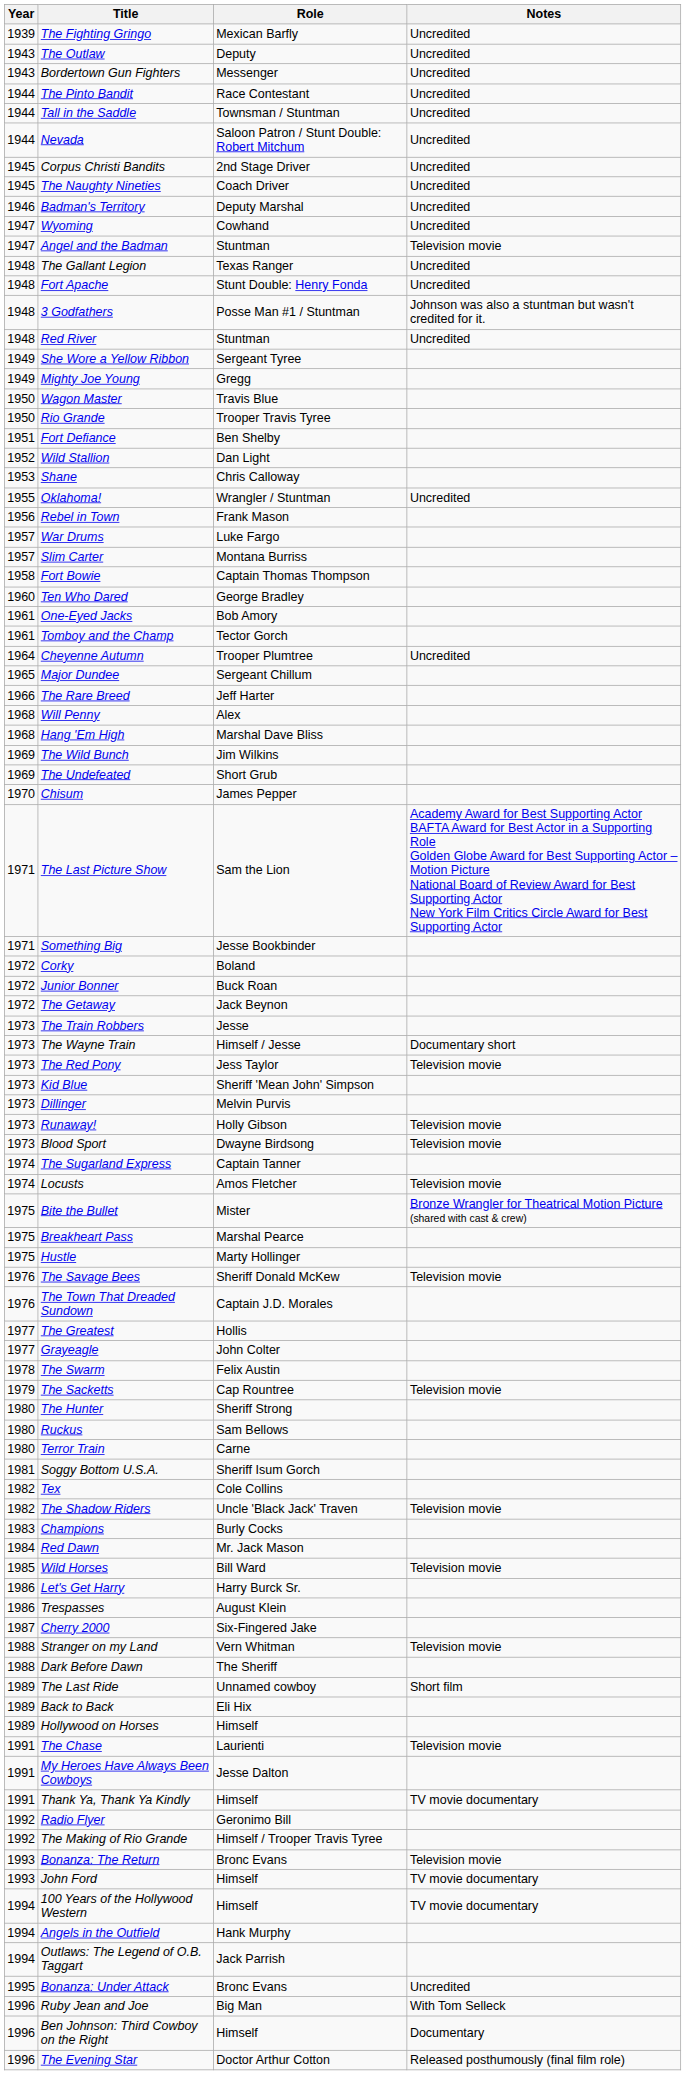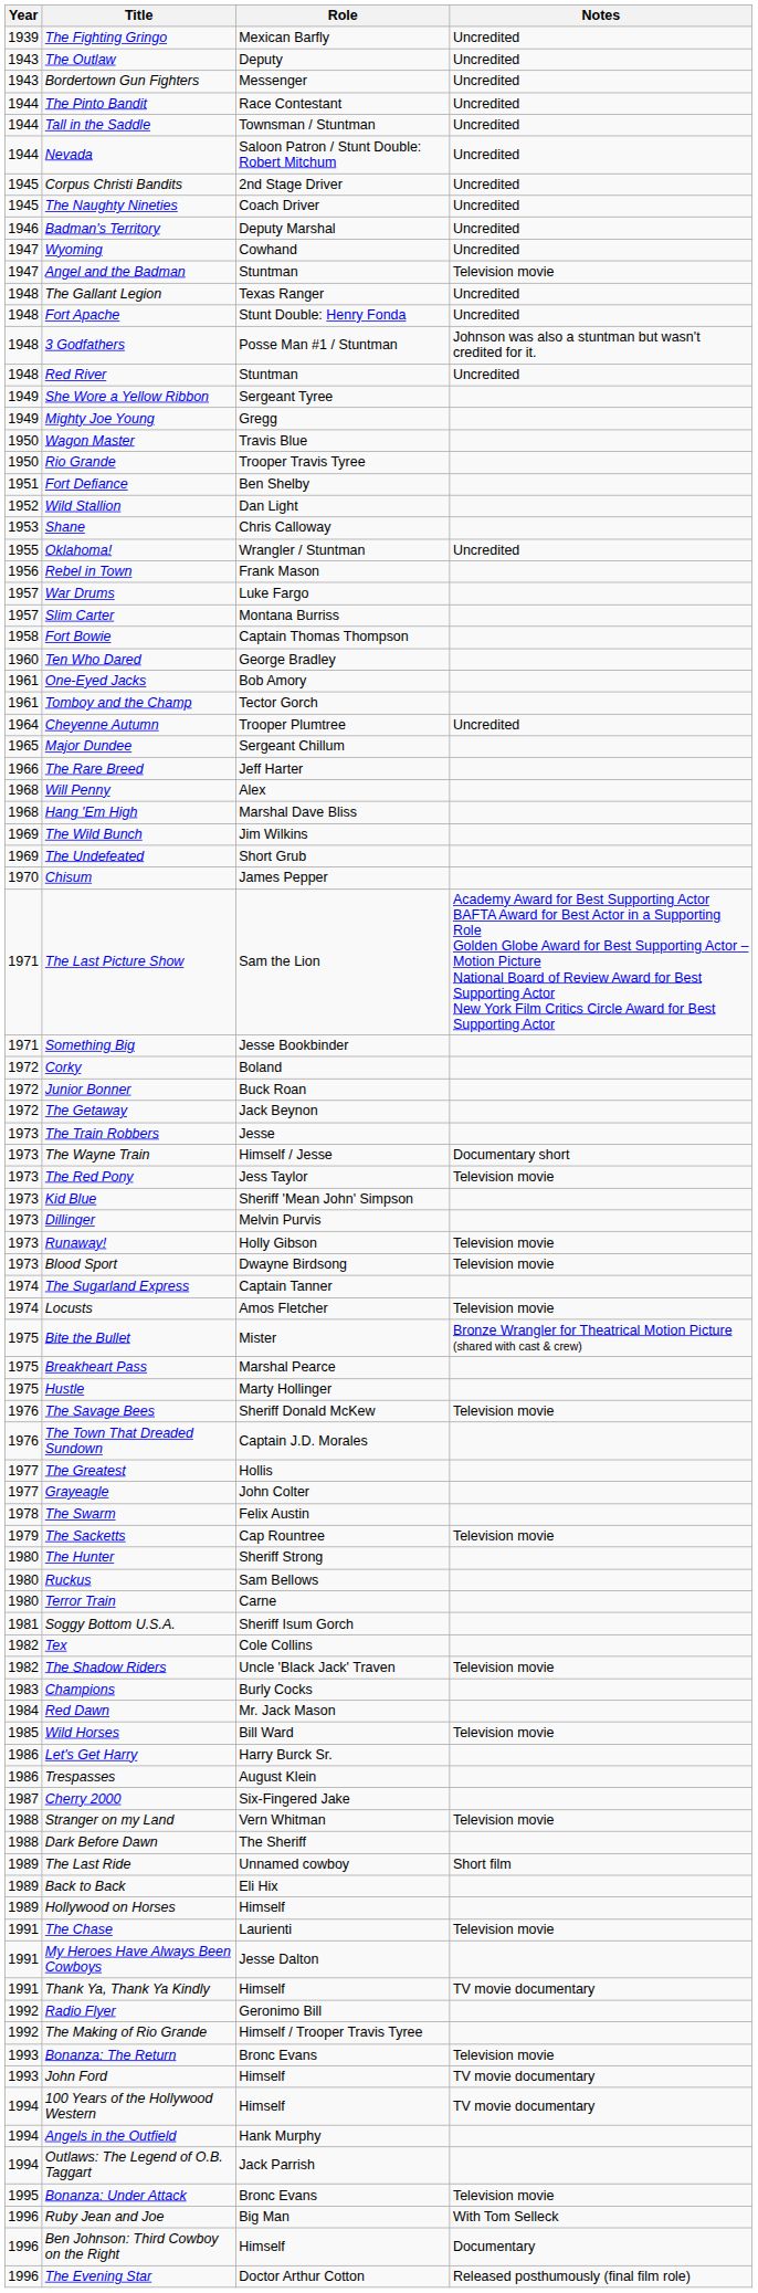Bonanza: Under Attack | Notes: Uncredited -> Television movie
